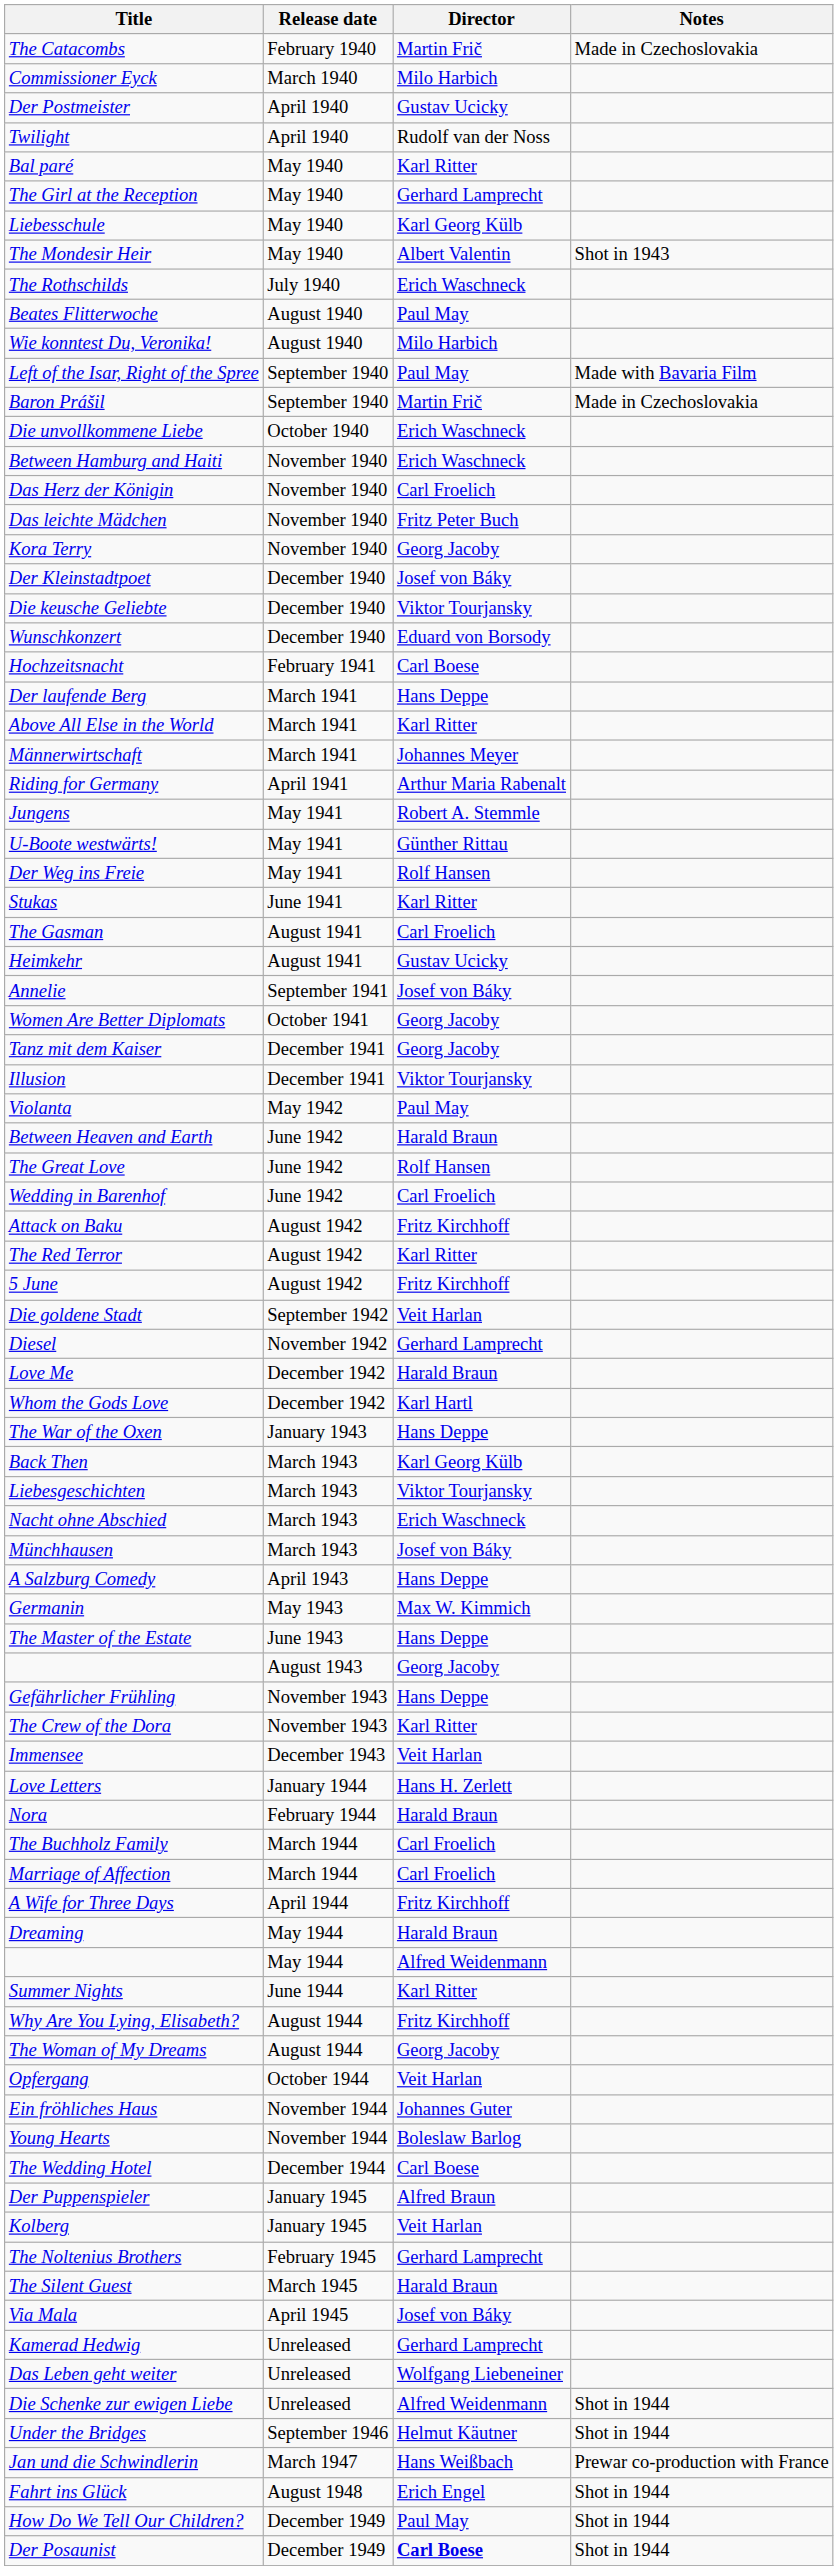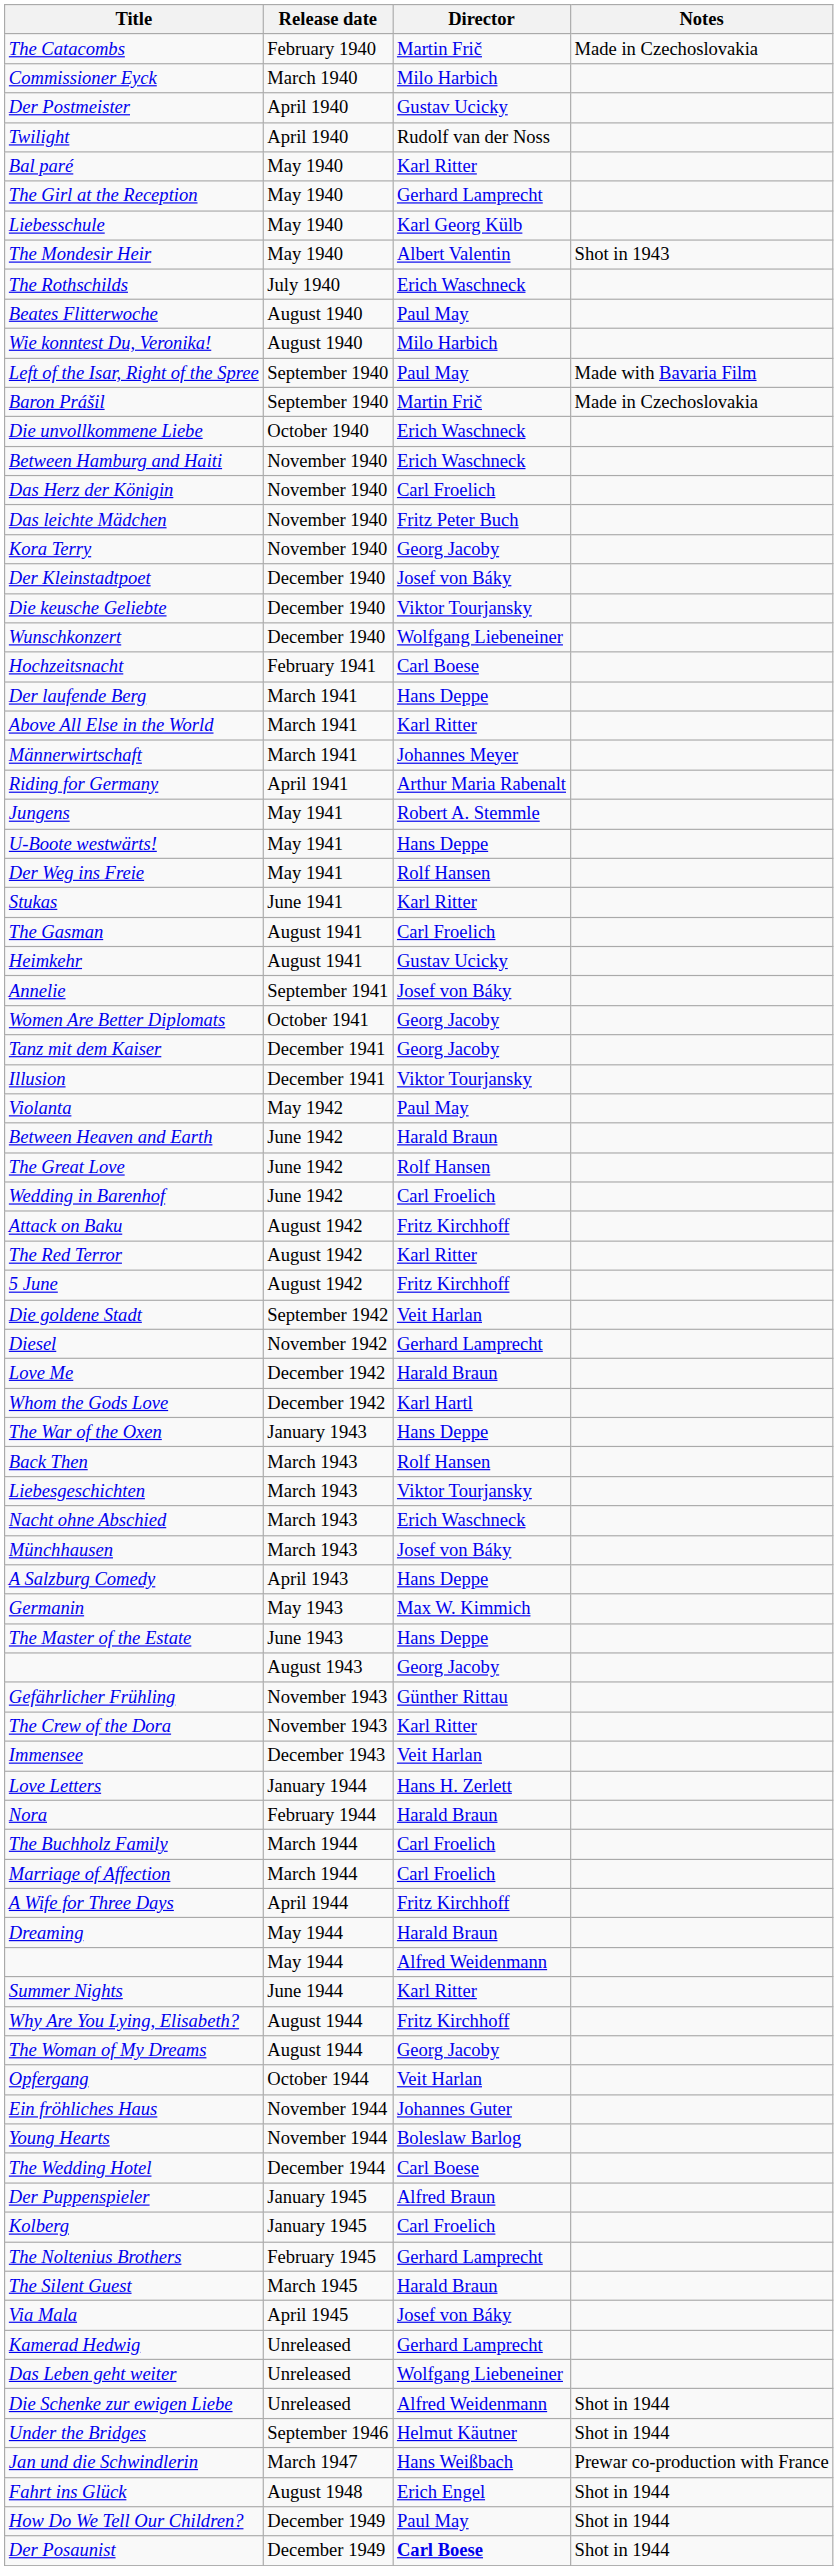Wunschkonzert | Director: Eduard von Borsody -> Wolfgang Liebeneiner
U-Boote westwärts! | Director: Günther Rittau -> Hans Deppe
Back Then | Director: Karl Georg Külb -> Rolf Hansen
Gefährlicher Frühling | Director: Hans Deppe -> Günther Rittau
Kolberg | Director: Veit Harlan -> Carl Froelich
